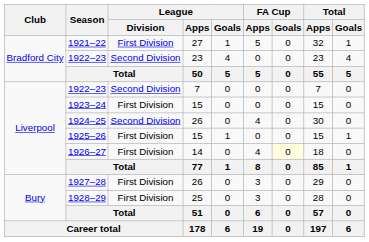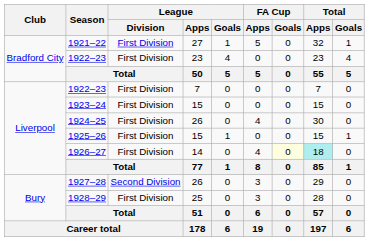1922–23 / 23 | League / Division: Second Division -> First Division
1922–23 / 7 | League / Division: Second Division -> First Division
1924–25 | League / Division: Second Division -> First Division
1926–27 | Total / Apps: no background -> paleturquoise background
1927–28 | League / Division: First Division -> Second Division
